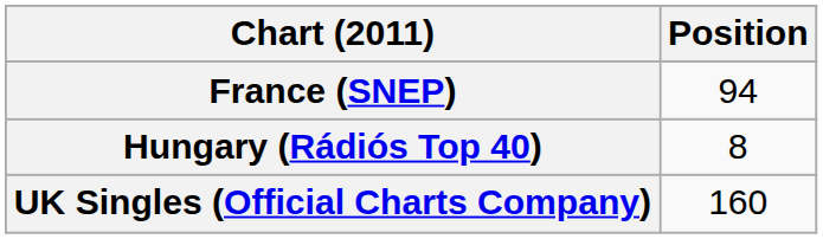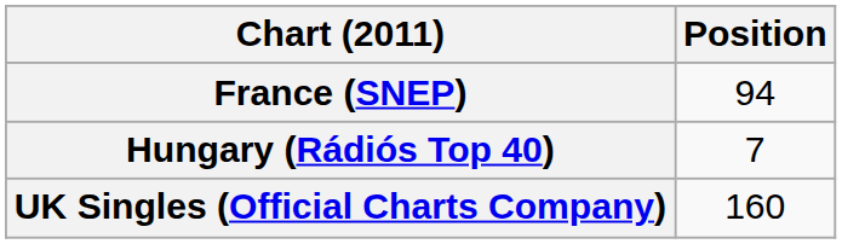Hungary (Rádiós Top 40) | Position: 8 -> 7
